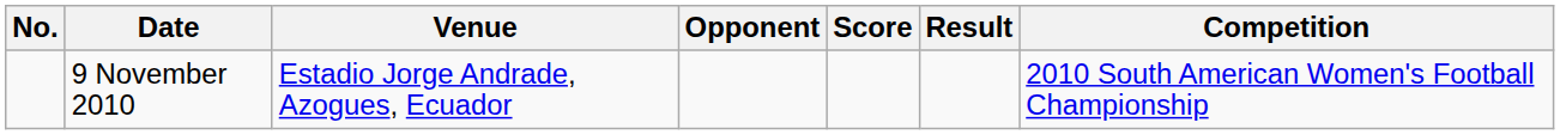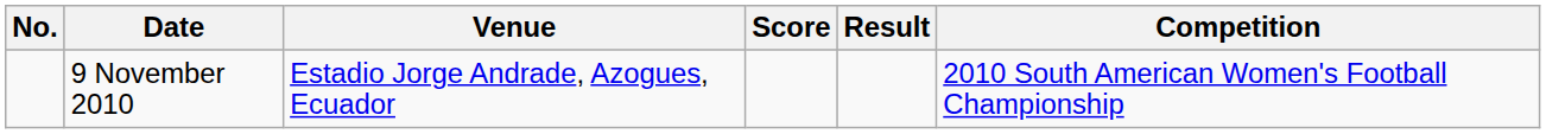- column: Opponent
